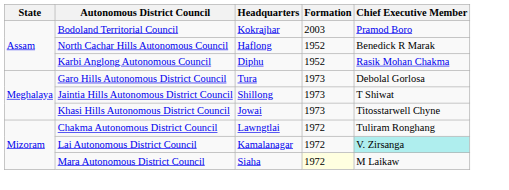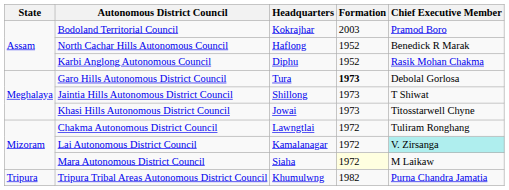Garo Hills Autonomous District Council | Formation: normal -> bold
+ row: Tripura | Tripura Tribal Areas Autonomous District Council | Khumulwng | 1982 | Purna Chandra Jamatia
